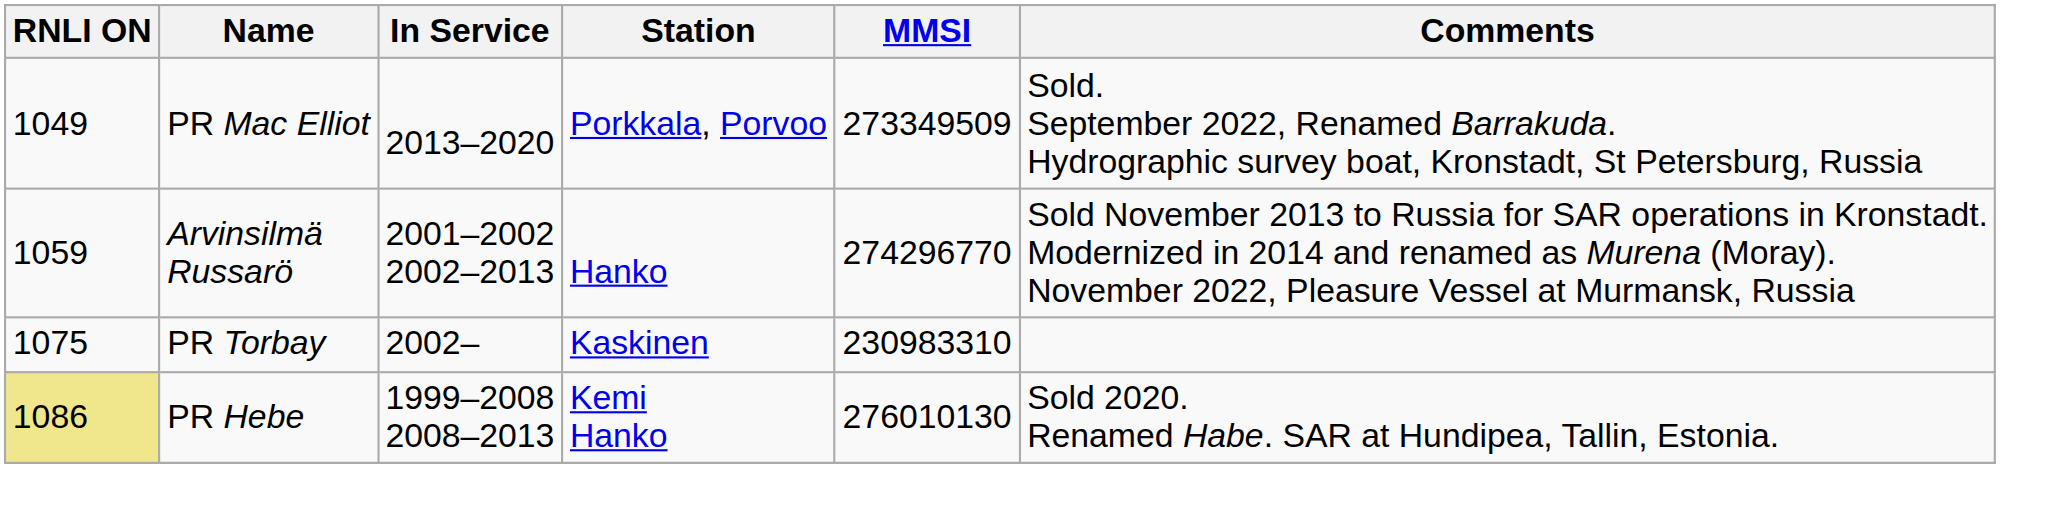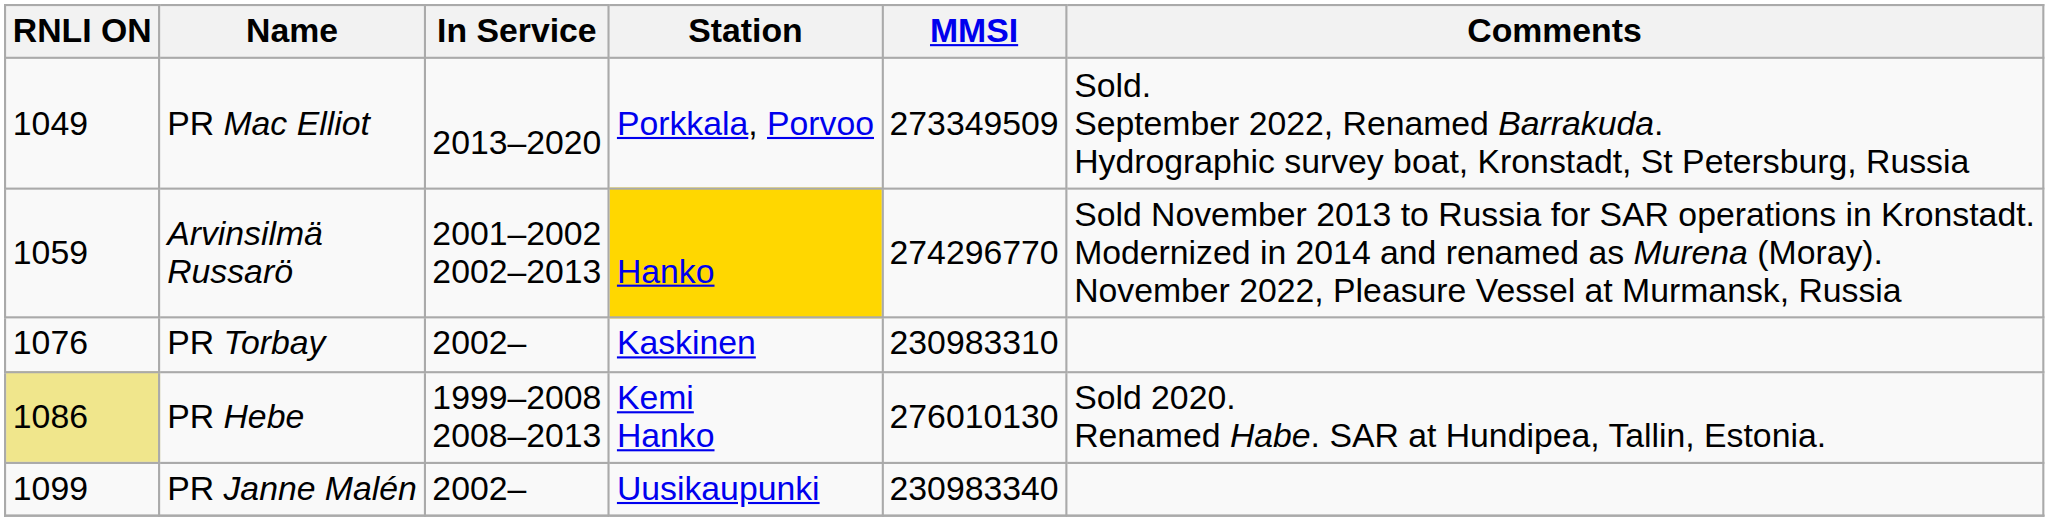Arvinsilmä Russarö | Station: no background -> gold background
PR Torbay | RNLI ON: 1075 -> 1076
+ row: 1099 | PR Janne Malén | 2002– | Uusikaupunki | 230983340
